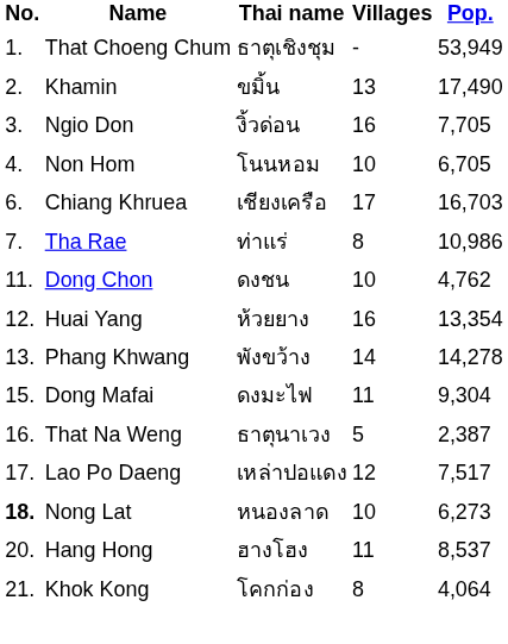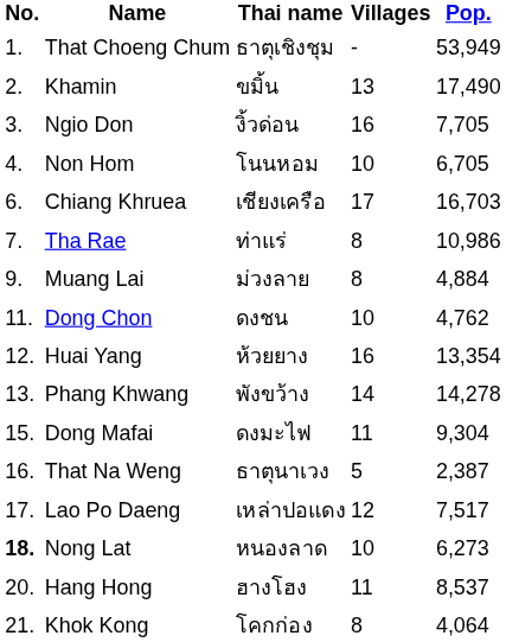+ row: 9. | Muang Lai | ม่วงลาย | 8 | 4,884
